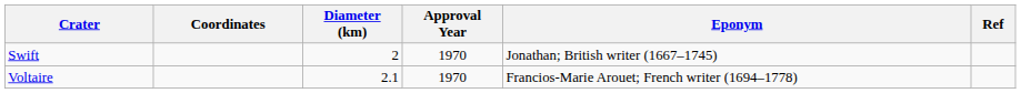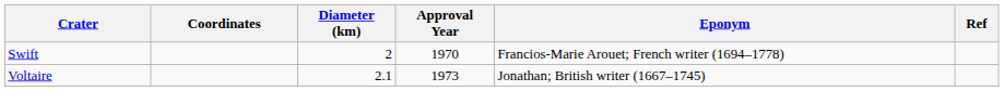Swift | Eponym: Jonathan; British writer (1667–1745) -> Francios-Marie Arouet; French writer (1694–1778)
Voltaire | Approval Year: 1970 -> 1973
Voltaire | Eponym: Francios-Marie Arouet; French writer (1694–1778) -> Jonathan; British writer (1667–1745)
